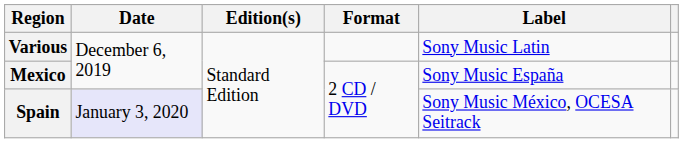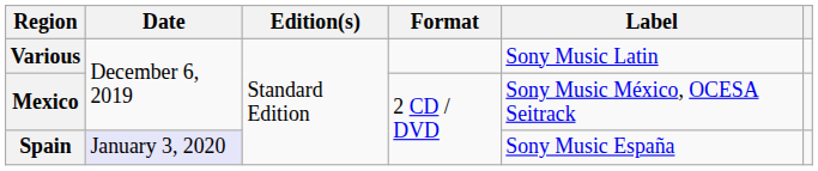Mexico | Label: Sony Music España -> Sony Music México, OCESA Seitrack
Spain | Label: Sony Music México, OCESA Seitrack -> Sony Music España
